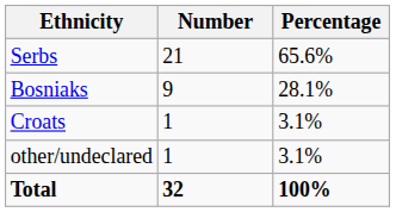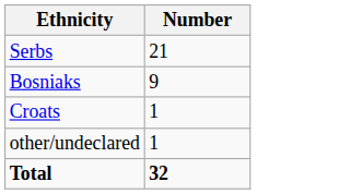- column: Percentage | 65.6% | 28.1% | 3.1% | 3.1% | 100%
